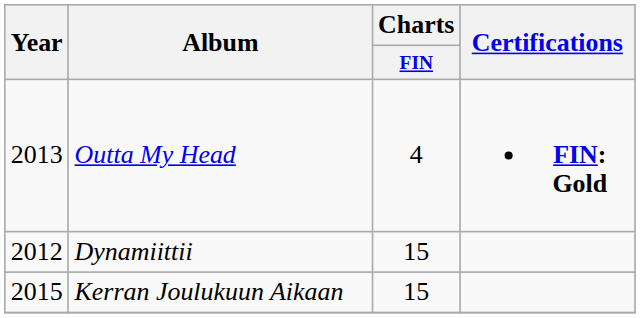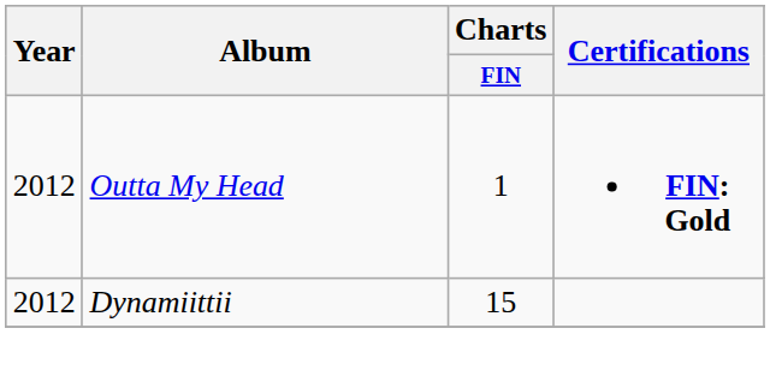Outta My Head | Year: 2013 -> 2012
Outta My Head | Charts / FIN: 4 -> 1
- row: 2015 | Kerran Joulukuun Aikaan | 15
